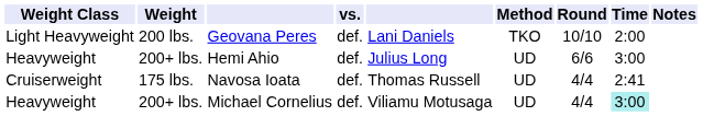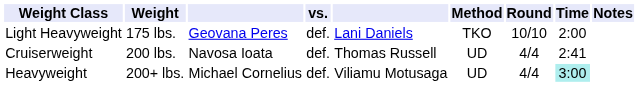Geovana Peres | Weight: 200 lbs. -> 175 lbs.
- row: Heavyweight | 200+ lbs. | Hemi Ahio | def. | Julius Long | UD | 6/6 | 3:00
Navosa Ioata | Weight: 175 lbs. -> 200 lbs.
